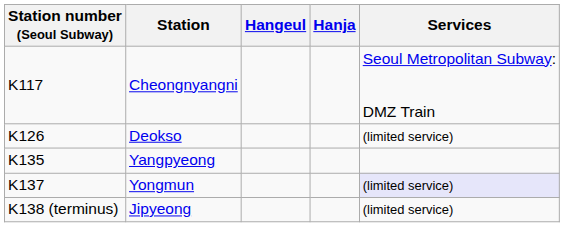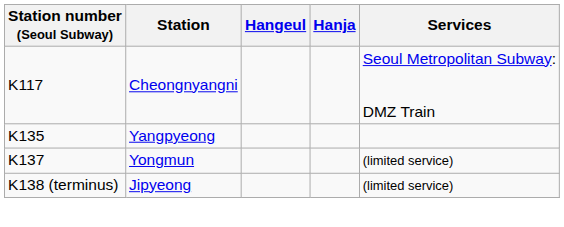- row: K126 | Deokso | (limited service)
Yongmun | Services: lavender background -> no background
